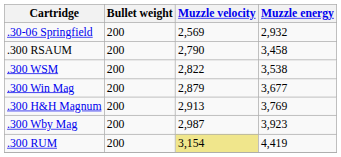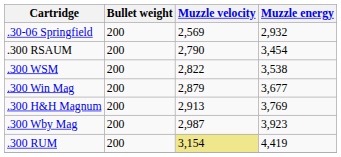.300 RSAUM | Muzzle energy: 3,458 -> 3,454
